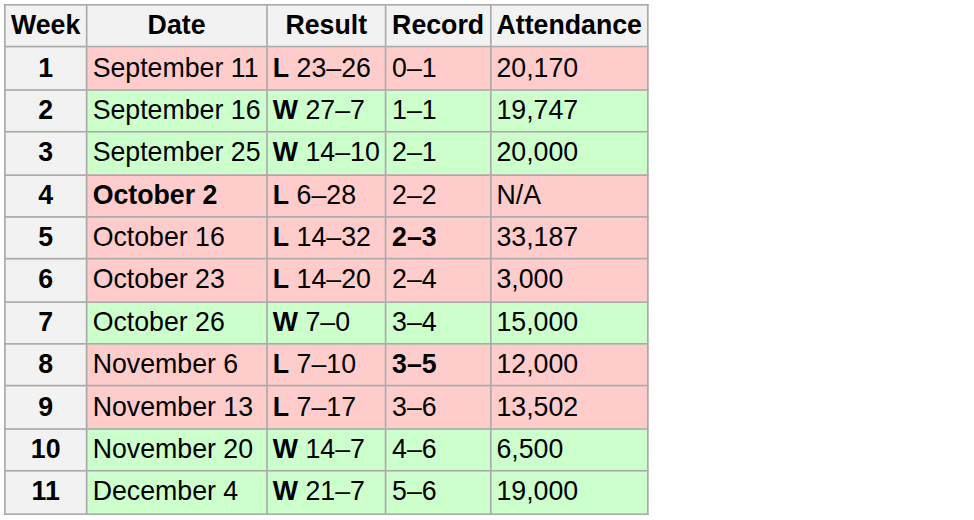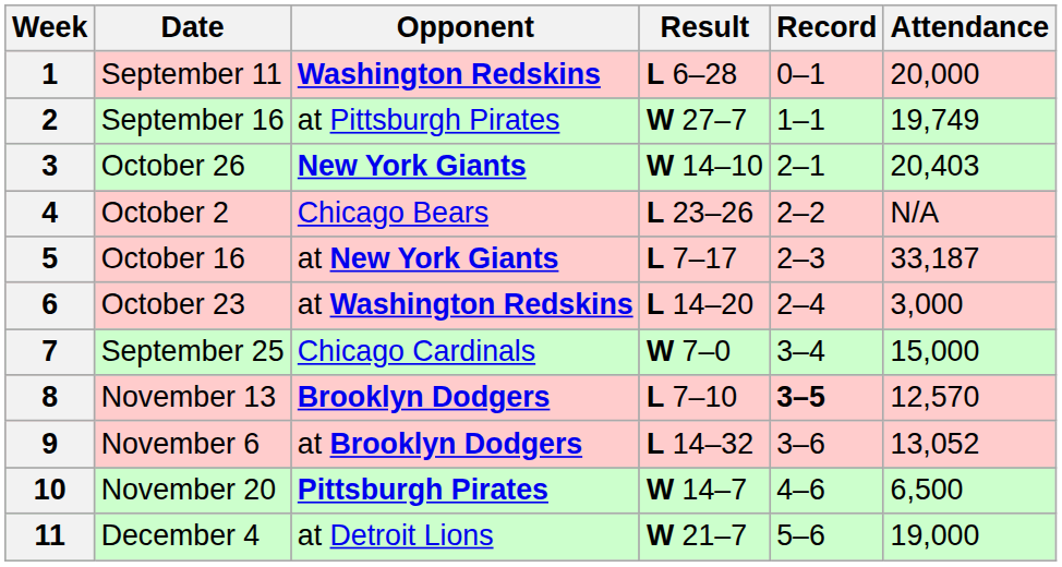+ column: Opponent | Washington Redskins | at Pittsburgh Pirates | New York Giants | Chicago Bears | at New York Giants | at Washington Redskins | Chicago Cardinals | Brooklyn Dodgers | at Brooklyn Dodgers | Pittsburgh Pirates | at Detroit Lions
1 | Result: L 23–26 -> L 6–28
1 | Attendance: 20,170 -> 20,000
2 | Attendance: 19,747 -> 19,749
3 | Date: September 25 -> October 26
3 | Attendance: 20,000 -> 20,403
4 | Date: bold -> normal
4 | Result: L 6–28 -> L 23–26
5 | Result: L 14–32 -> L 7–17
5 | Record: bold -> normal
7 | Date: October 26 -> September 25
8 | Date: November 6 -> November 13
8 | Attendance: 12,000 -> 12,570
9 | Date: November 13 -> November 6
9 | Result: L 7–17 -> L 14–32
9 | Attendance: 13,502 -> 13,052
